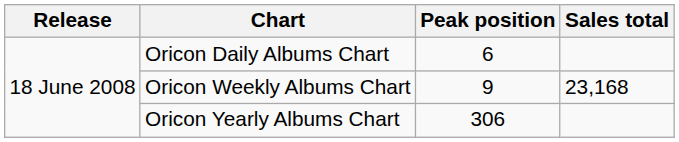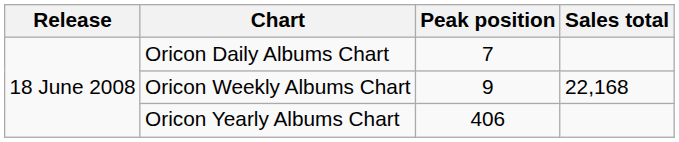Oricon Daily Albums Chart | Peak position: 6 -> 7
Oricon Weekly Albums Chart | Sales total: 23,168 -> 22,168
Oricon Yearly Albums Chart | Peak position: 306 -> 406
